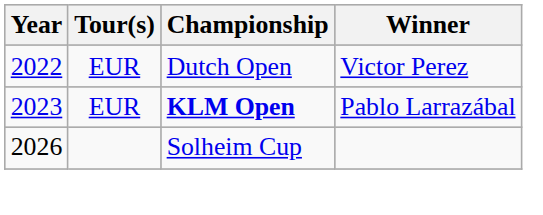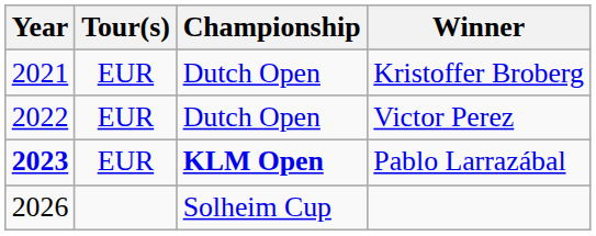+ row: 2021 | EUR | Dutch Open | Kristoffer Broberg
Pablo Larrazábal | Year: normal -> bold
